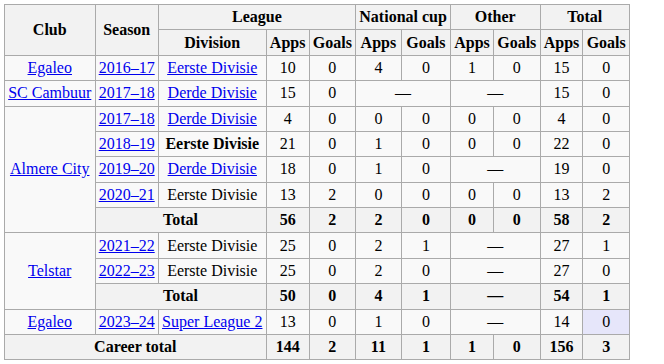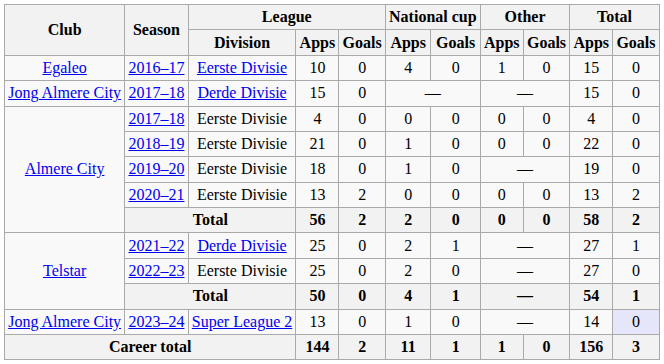2017–18 / 15 | Club: SC Cambuur -> Jong Almere City
2017–18 / 4 | League / Division: Derde Divisie -> Eerste Divisie
2018–19 | League / Division: bold -> normal
2019–20 | League / Division: Derde Divisie -> Eerste Divisie
2021–22 | League / Division: Eerste Divisie -> Derde Divisie
2023–24 | Club: Egaleo -> Jong Almere City
